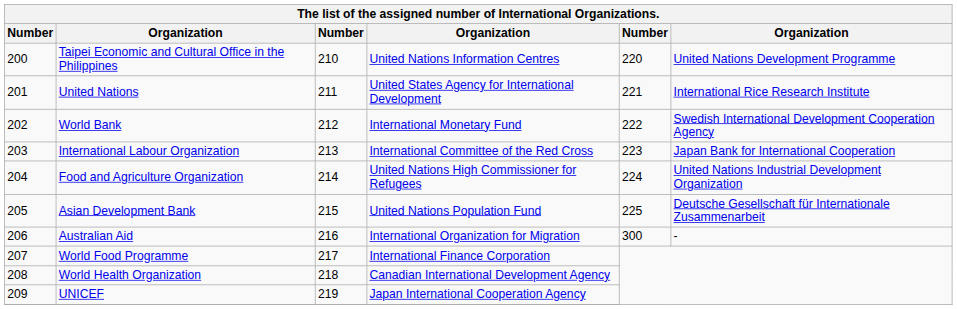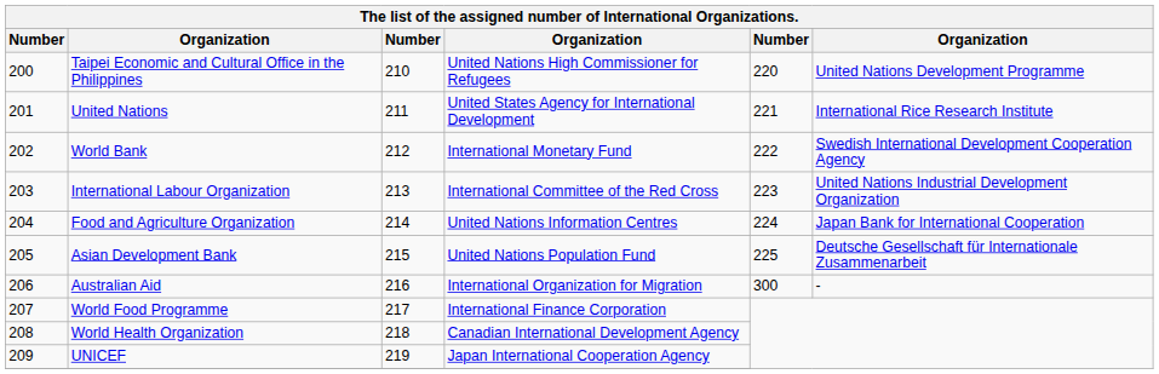Taipei Economic and Cultural Office in the Philippines | column 4: United Nations Information Centres -> United Nations High Commissioner for Refugees
International Labour Organization | column 6: Japan Bank for International Cooperation -> United Nations Industrial Development Organization
Food and Agriculture Organization | column 4: United Nations High Commissioner for Refugees -> United Nations Information Centres
Food and Agriculture Organization | column 6: United Nations Industrial Development Organization -> Japan Bank for International Cooperation
